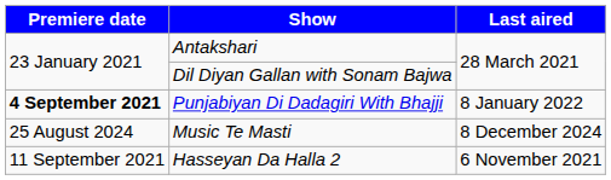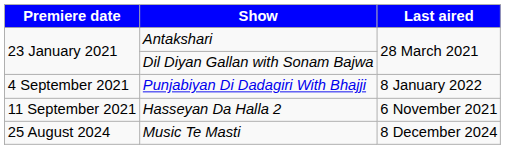Punjabiyan Di Dadagiri With Bhajji | Premiere date: bold -> normal
rows swapped: Hasseyan Da Halla 2 <-> Music Te Masti
